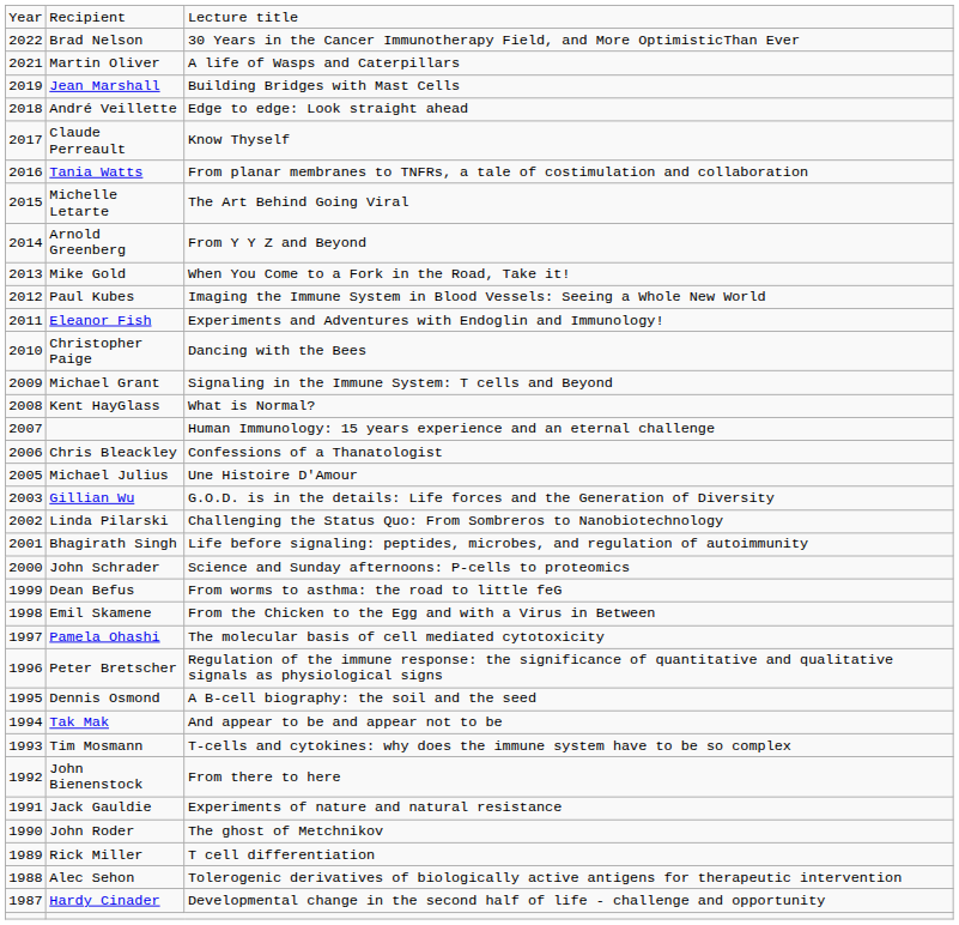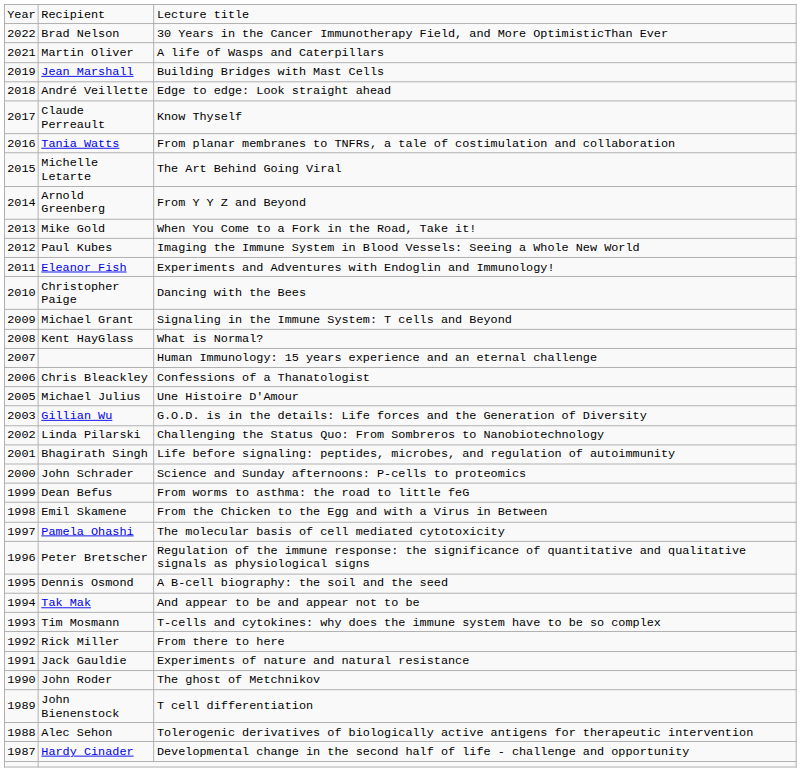From there to here | column 2: John Bienenstock -> Rick Miller
T cell differentiation | column 2: Rick Miller -> John Bienenstock
